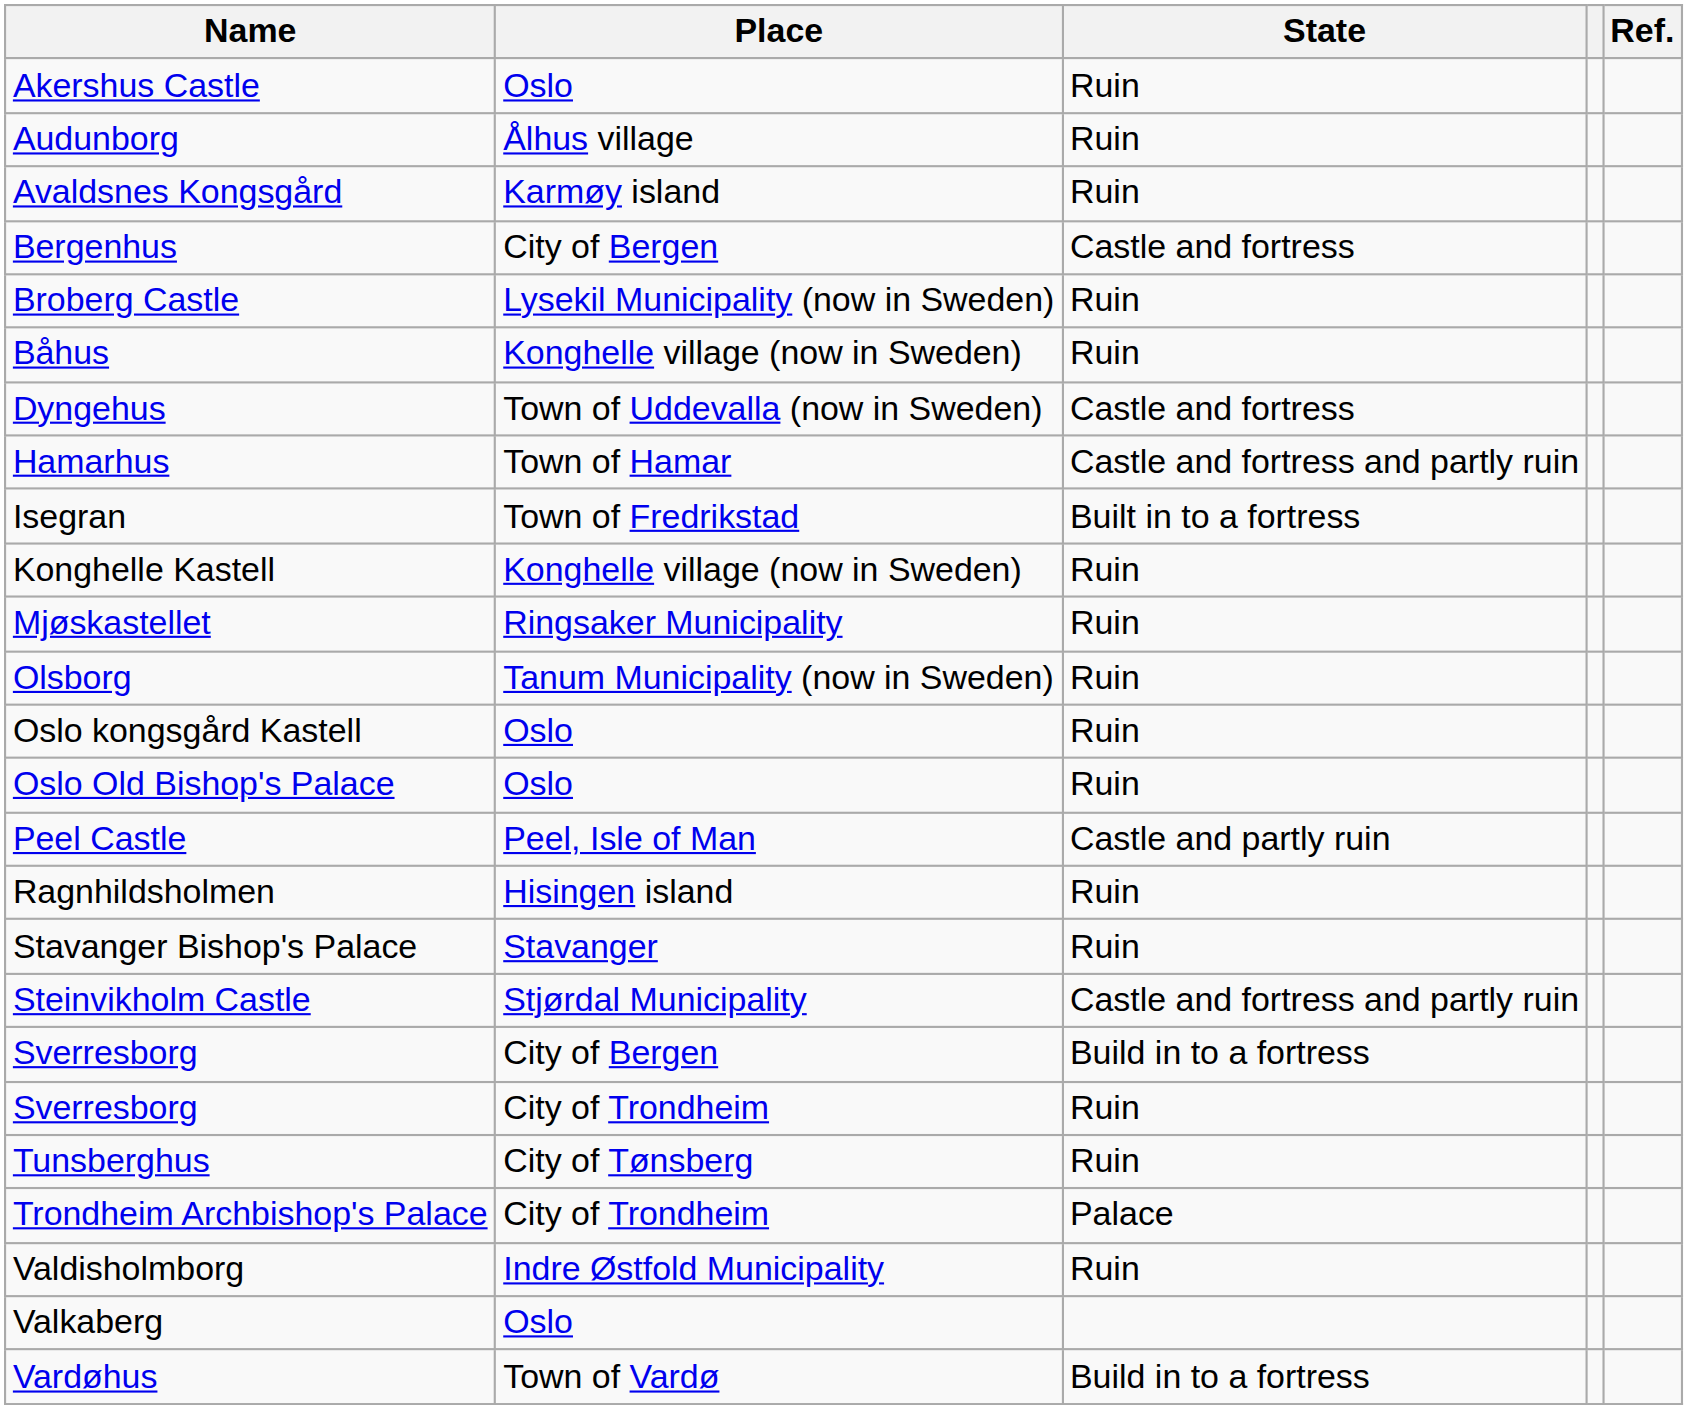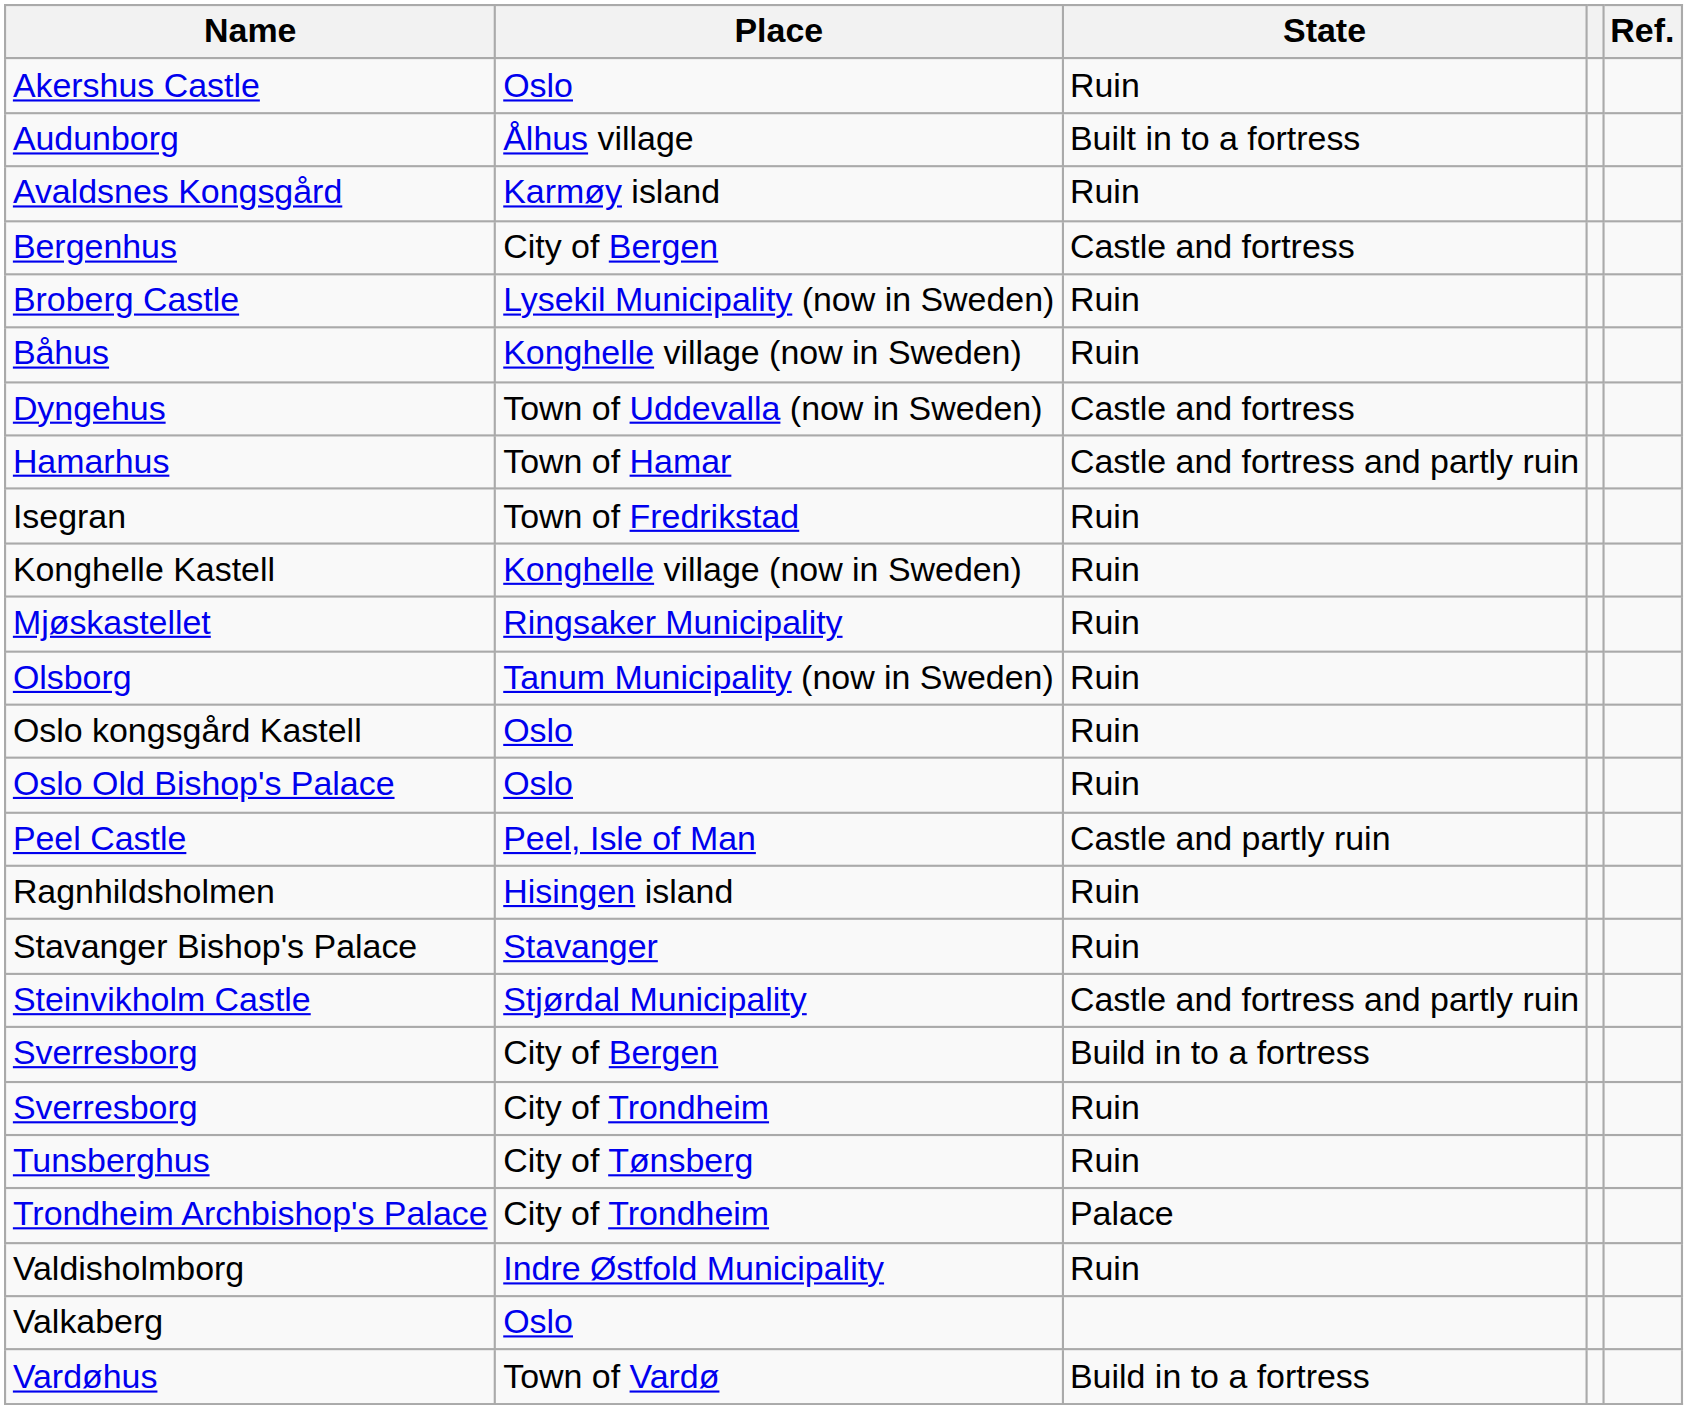Audunborg | State: Ruin -> Built in to a fortress
Isegran | State: Built in to a fortress -> Ruin
